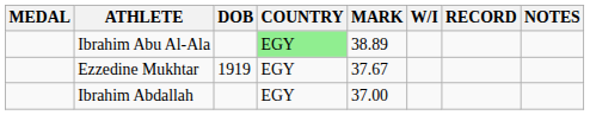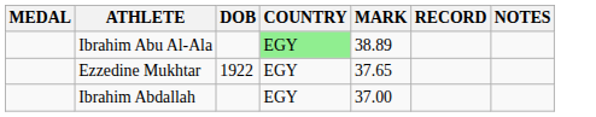- column: W/I
Ezzedine Mukhtar | DOB: 1919 -> 1922
Ezzedine Mukhtar | MARK: 37.67 -> 37.65
